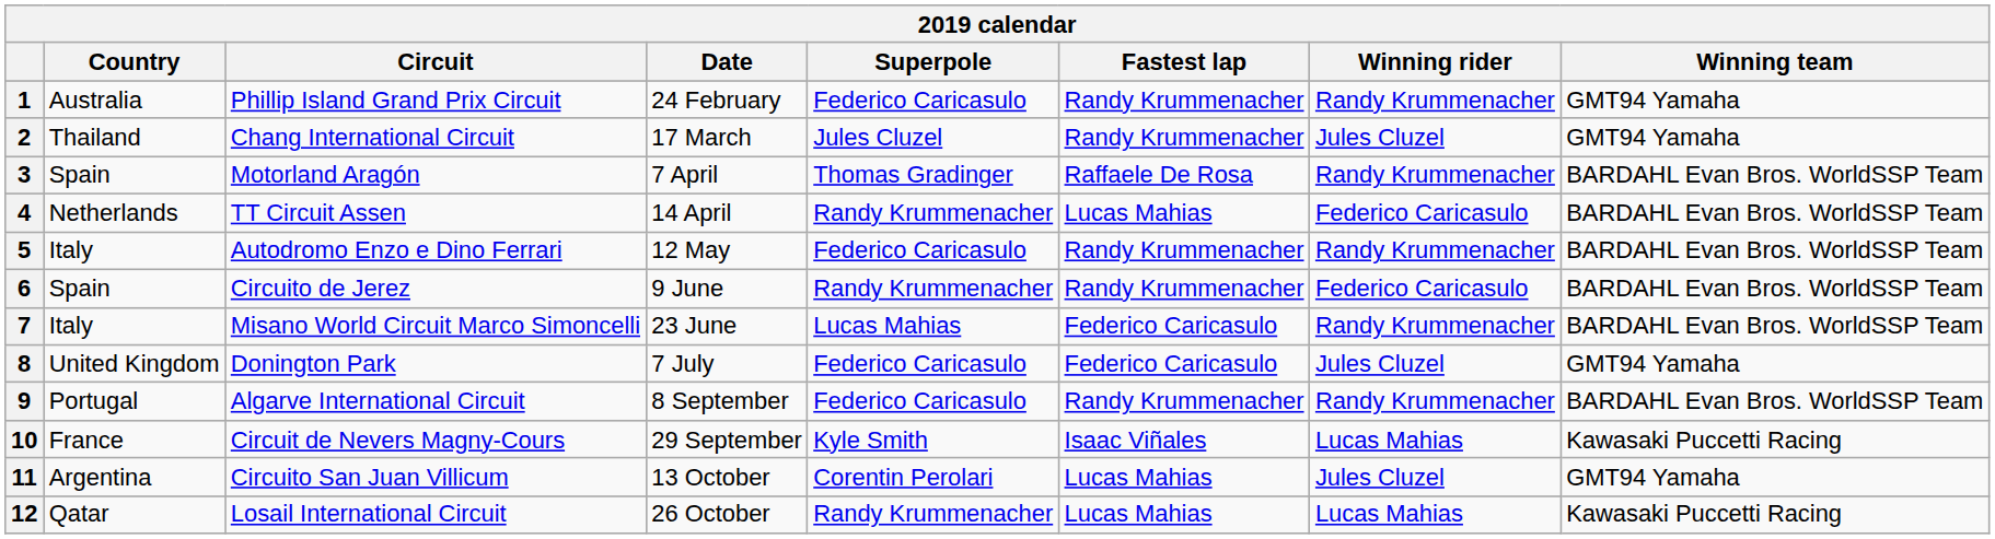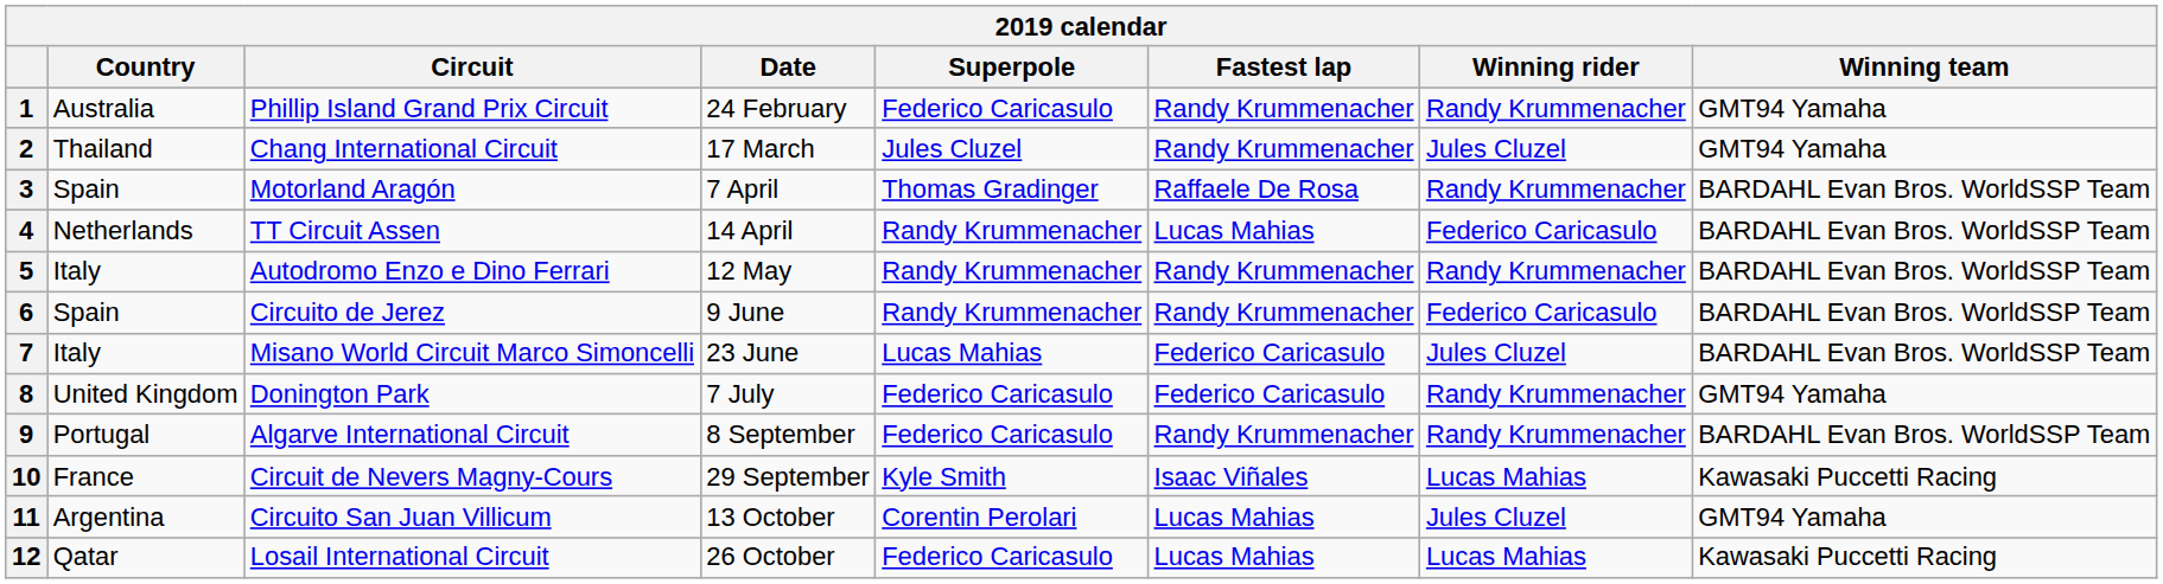5 | Superpole: Federico Caricasulo -> Randy Krummenacher
7 | Winning rider: Randy Krummenacher -> Jules Cluzel
8 | Winning rider: Jules Cluzel -> Randy Krummenacher
12 | Superpole: Randy Krummenacher -> Federico Caricasulo
